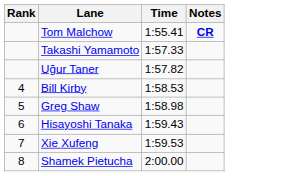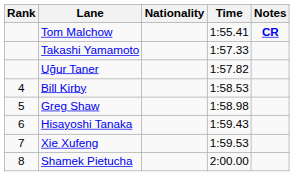+ column: Nationality
